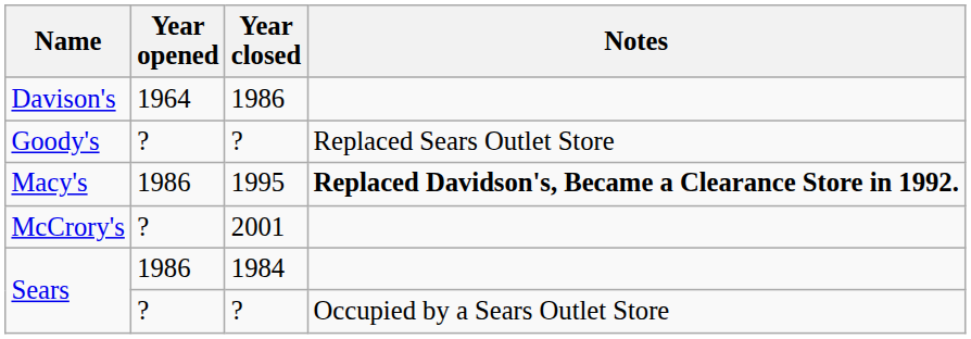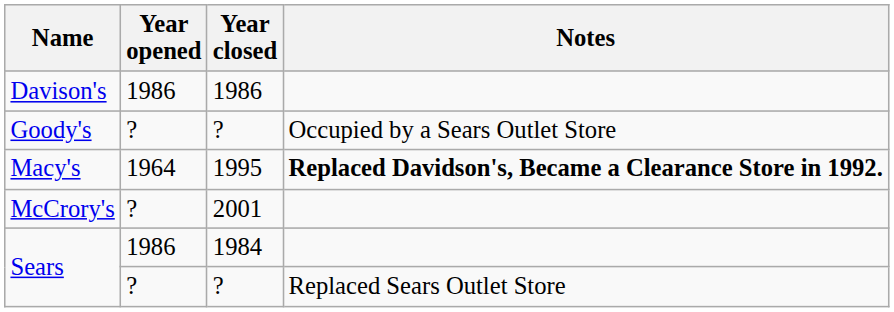Davison's | Year opened: 1964 -> 1986
Goody's | Notes: Replaced Sears Outlet Store -> Occupied by a Sears Outlet Store
Macy's | Year opened: 1986 -> 1964
Sears / ? | Notes: Occupied by a Sears Outlet Store -> Replaced Sears Outlet Store
